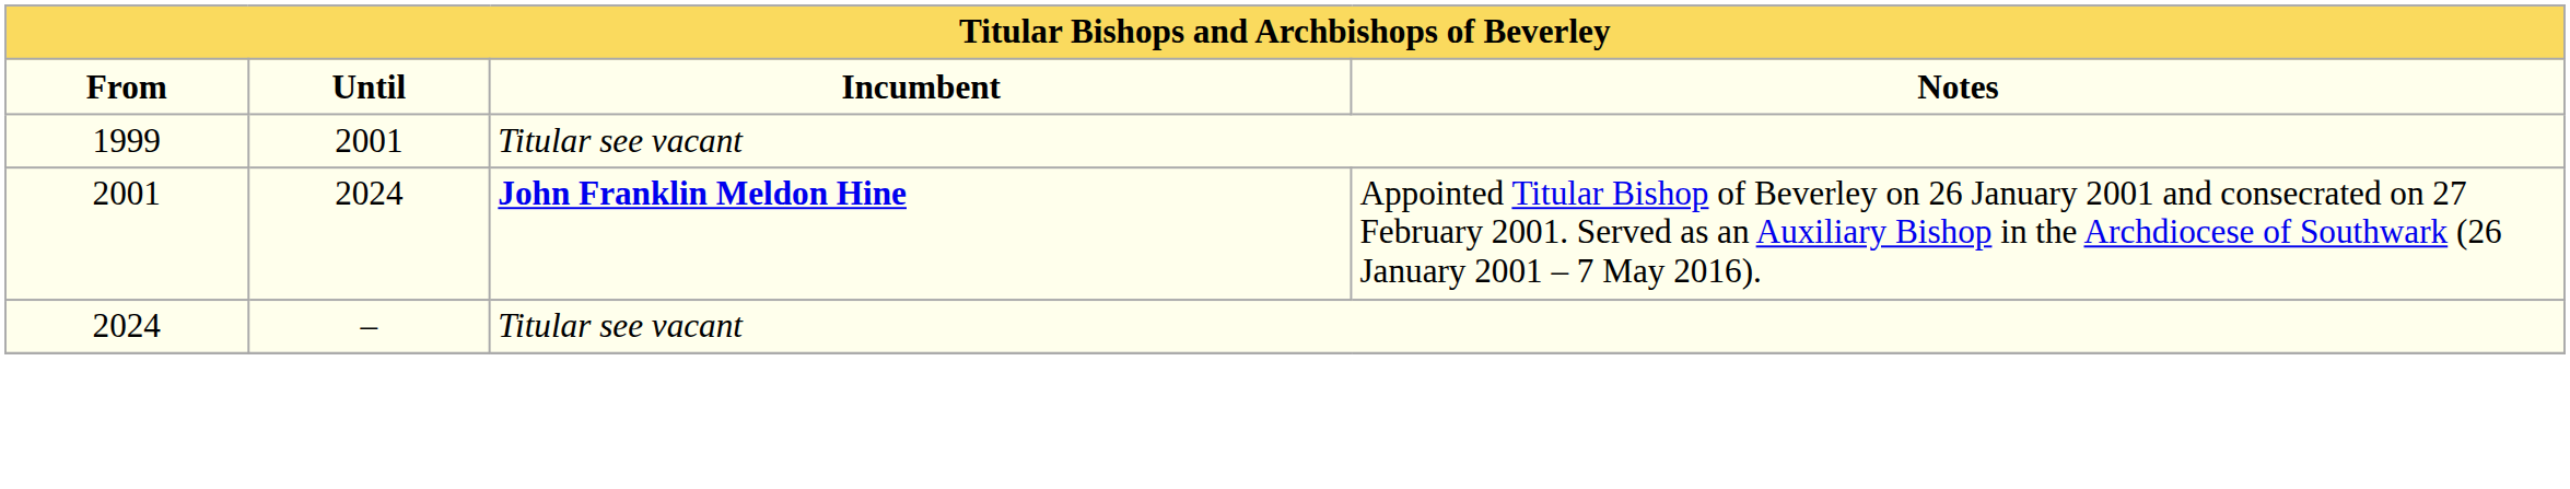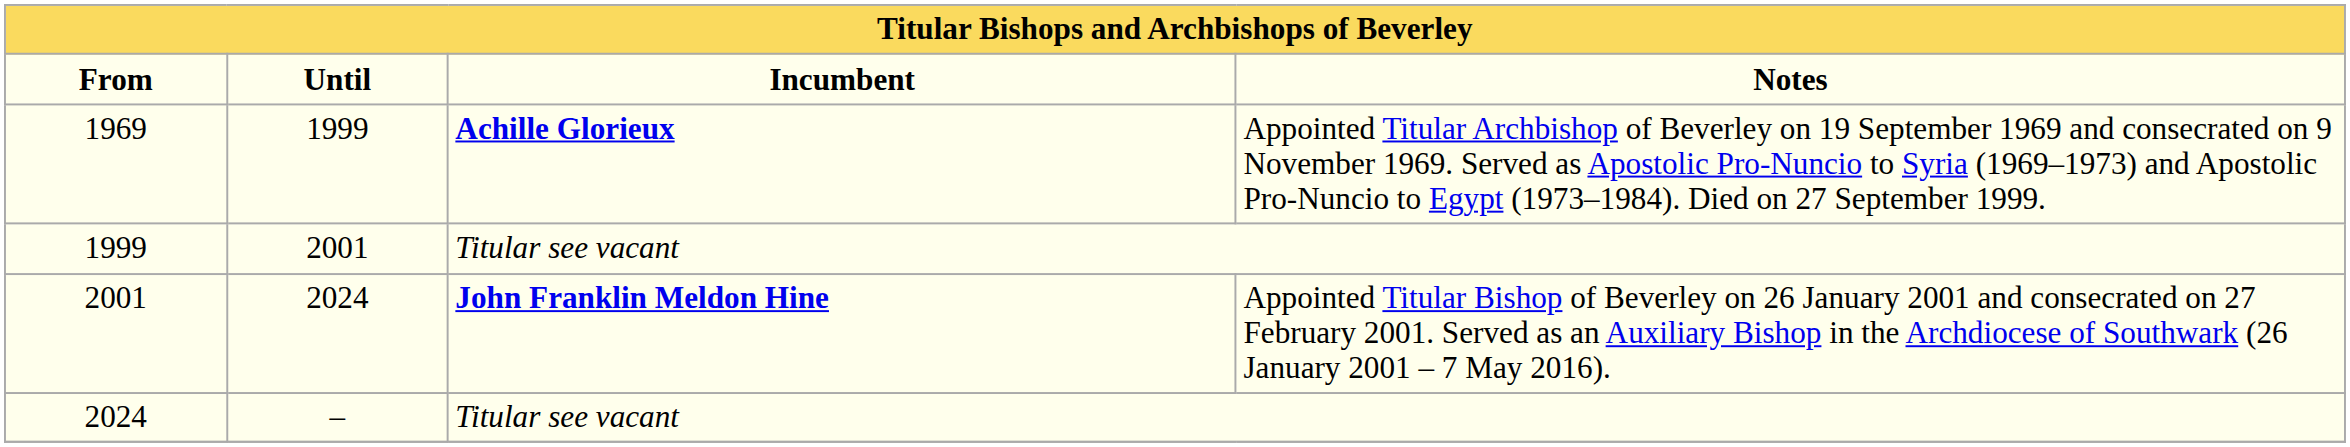+ row: 1969 | 1999 | Achille Glorieux | Appointed Titular Archbishop of Beverley on 19 September 1969 and consecrated on 9 November 1969. Served as Apostolic Pro-Nuncio to Syria (1969–1973) and Apostolic Pro-Nuncio to Egypt (1973–1984). Died on 27 September 1999.
